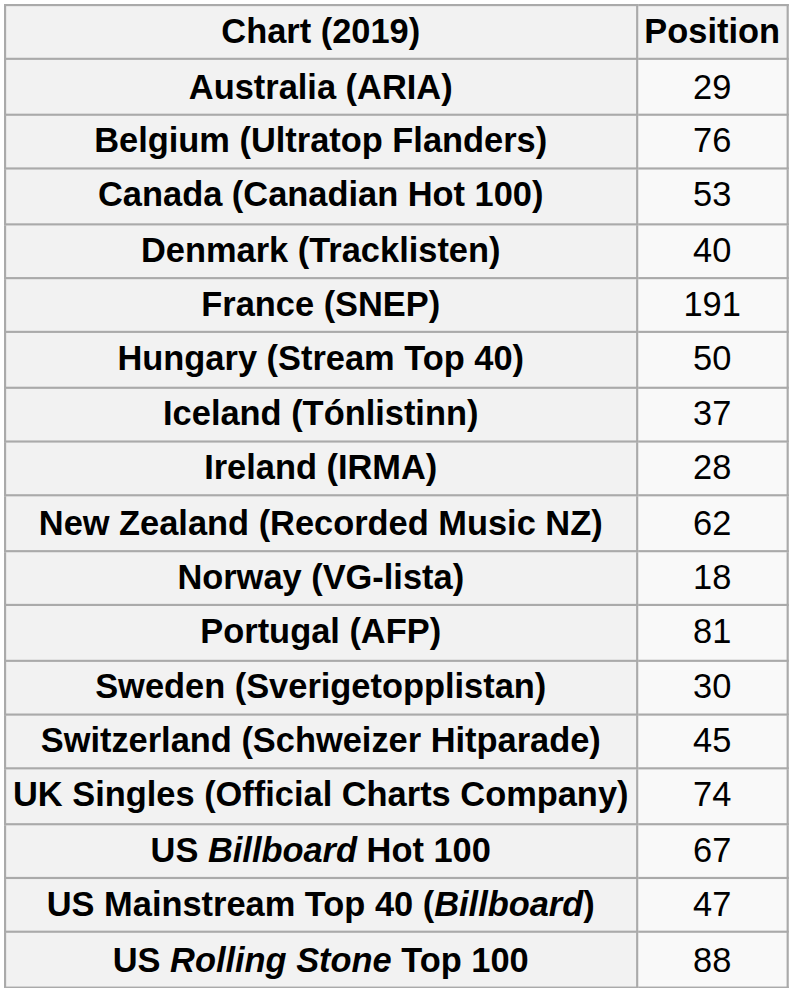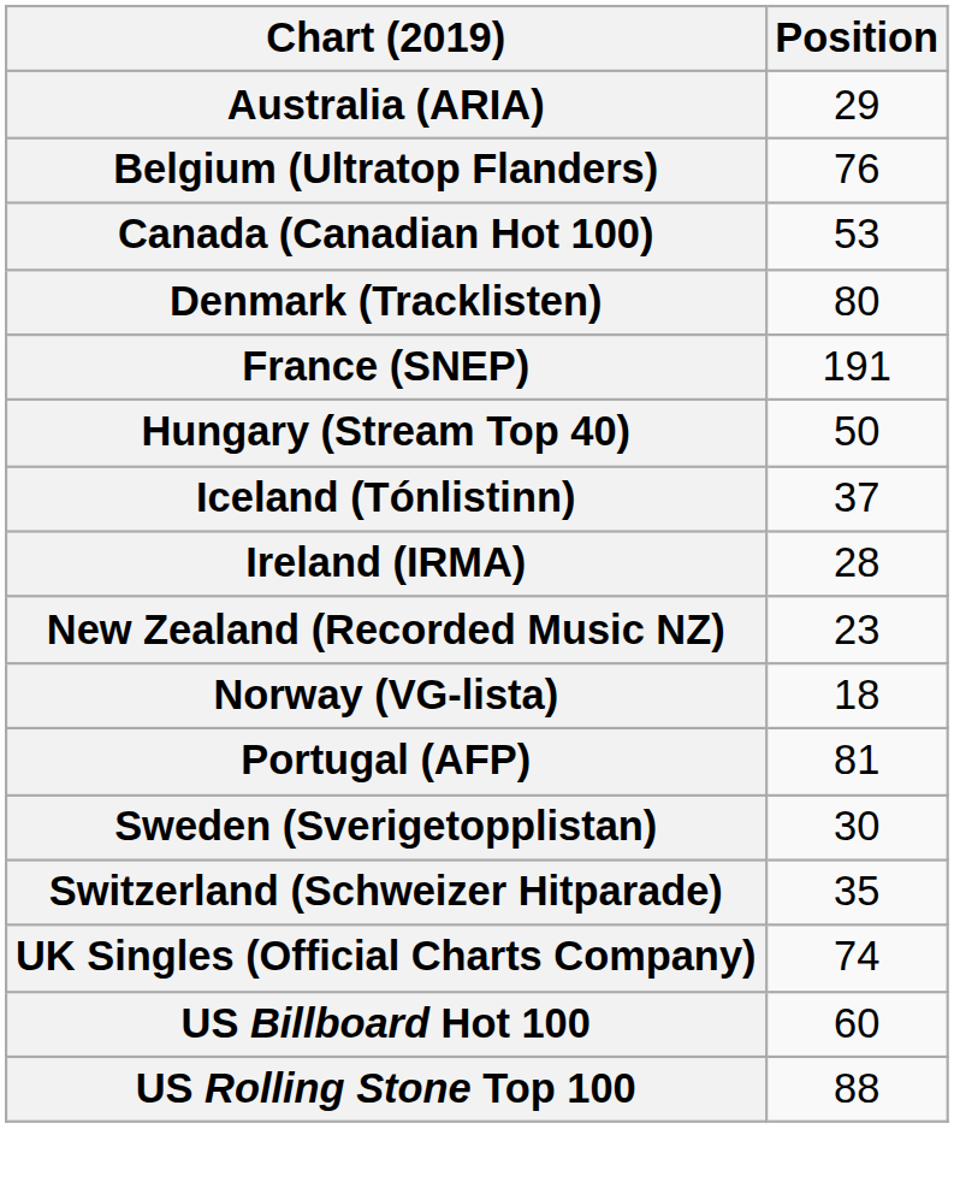Denmark (Tracklisten) | Position: 40 -> 80
New Zealand (Recorded Music NZ) | Position: 62 -> 23
Switzerland (Schweizer Hitparade) | Position: 45 -> 35
US Billboard Hot 100 | Position: 67 -> 60
- row: US Mainstream Top 40 (Billboard) | 47
